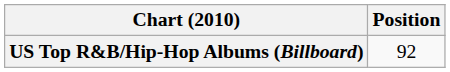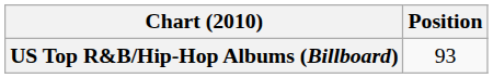US Top R&B/Hip-Hop Albums (Billboard) | Position: 92 -> 93
